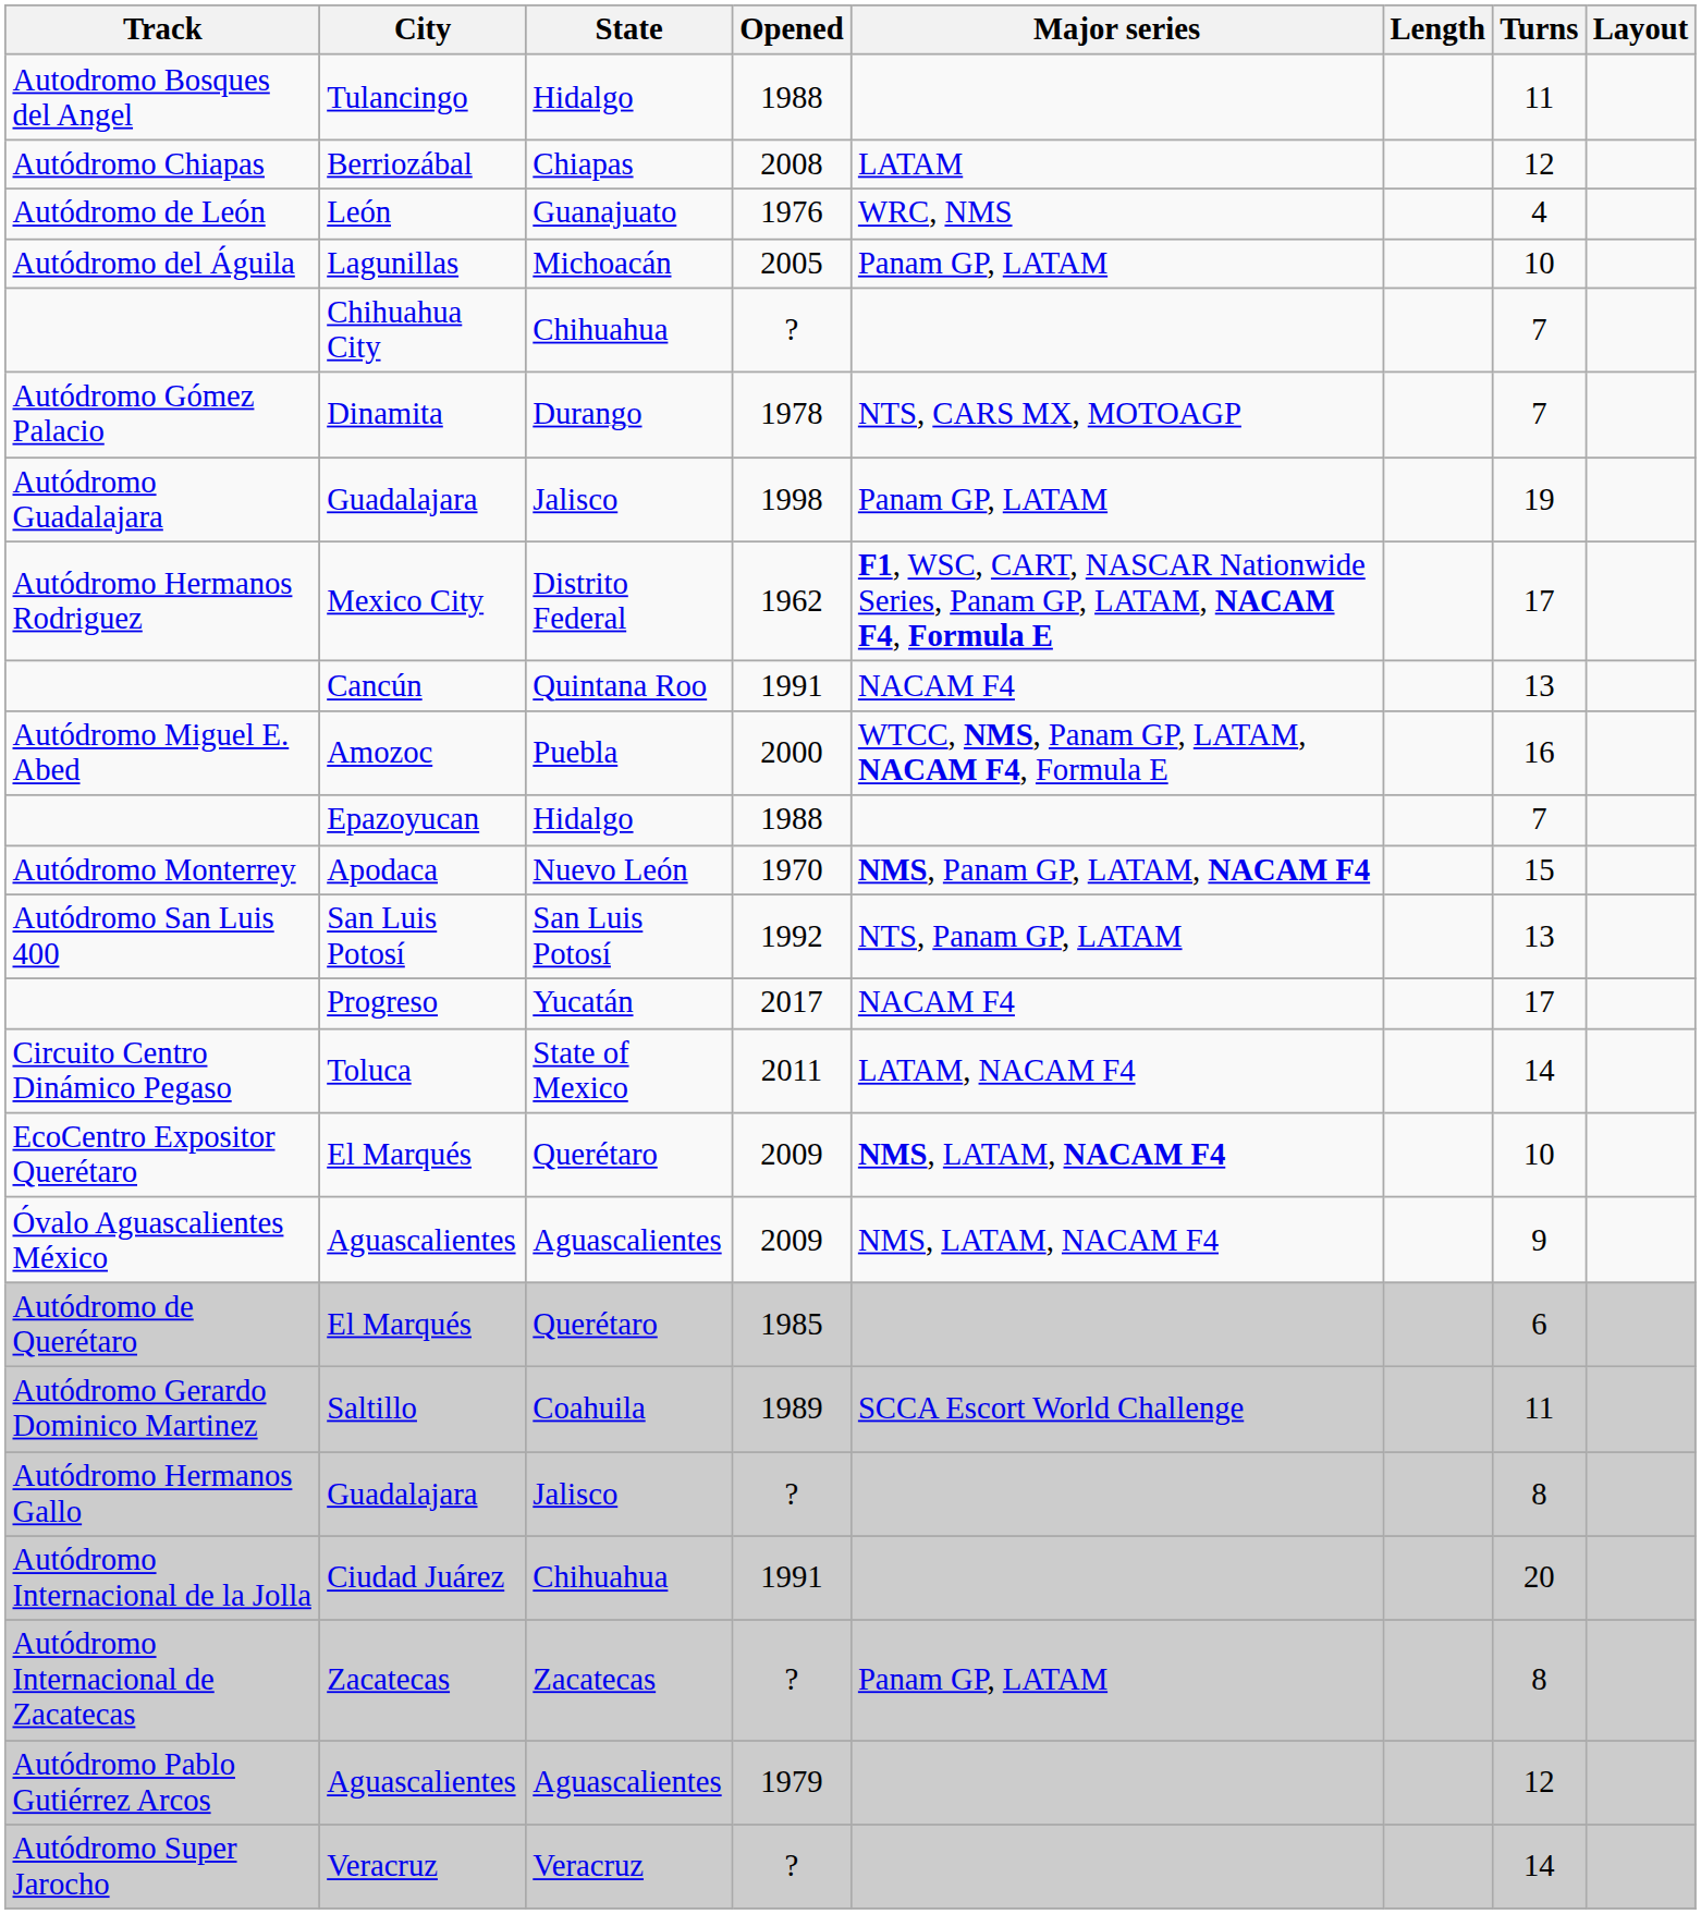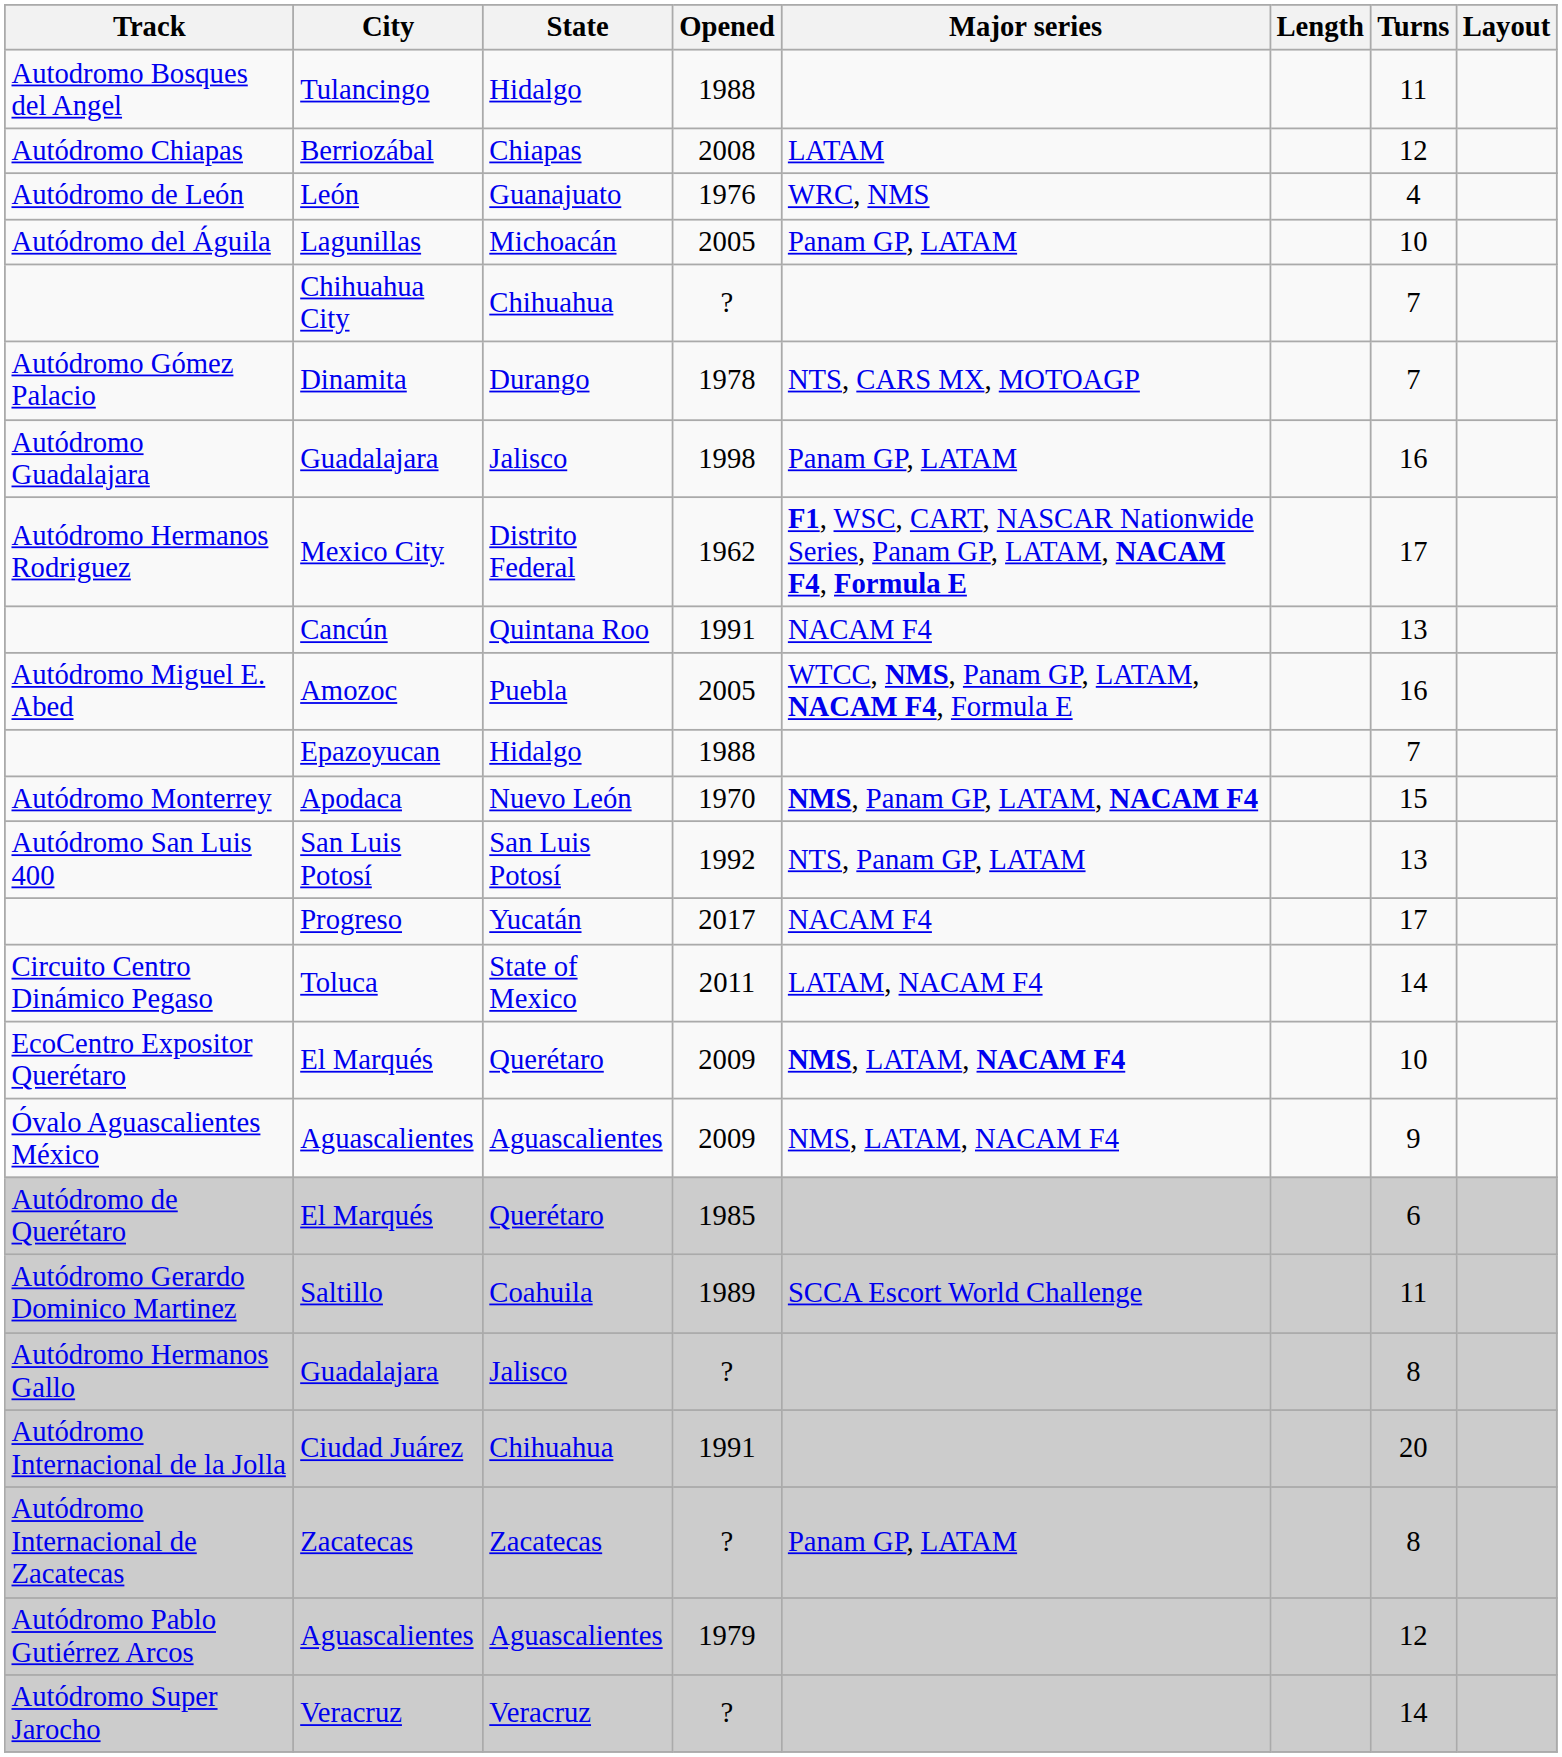Autódromo Guadalajara | Turns: 19 -> 16
Autódromo Miguel E. Abed | Opened: 2000 -> 2005
